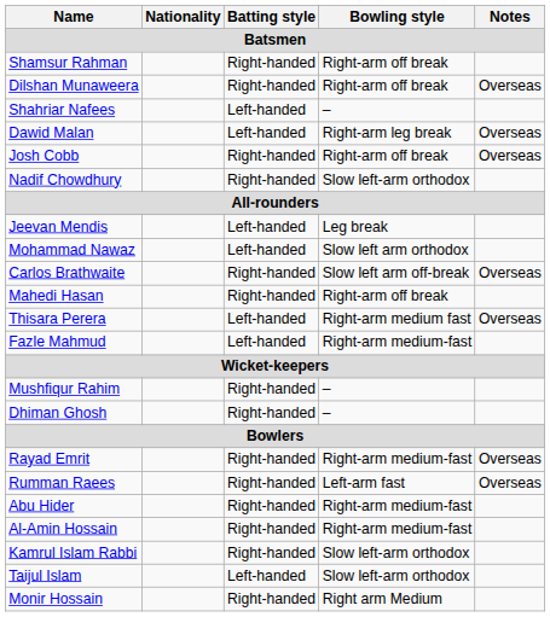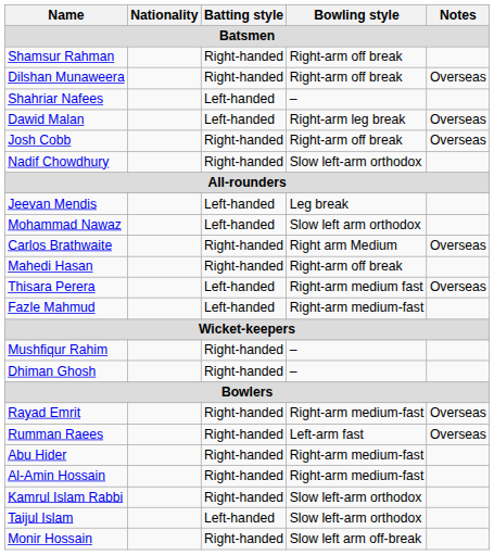Carlos Brathwaite | Bowling style: Slow left arm off-break -> Right arm Medium
Monir Hossain | Bowling style: Right arm Medium -> Slow left arm off-break
